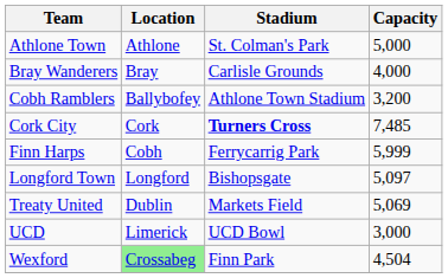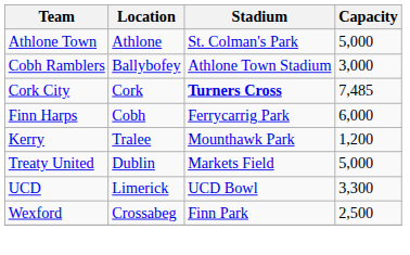- row: Bray Wanderers | Bray | Carlisle Grounds | 4,000
Cobh Ramblers | Capacity: 3,200 -> 3,000
Finn Harps | Capacity: 5,999 -> 6,000
+ row: Kerry | Tralee | Mounthawk Park | 1,200
- row: Longford Town | Longford | Bishopsgate | 5,097
Treaty United | Capacity: 5,069 -> 5,000
UCD | Capacity: 3,000 -> 3,300
Wexford | Location: lightgreen background -> no background
Wexford | Capacity: 4,504 -> 2,500
